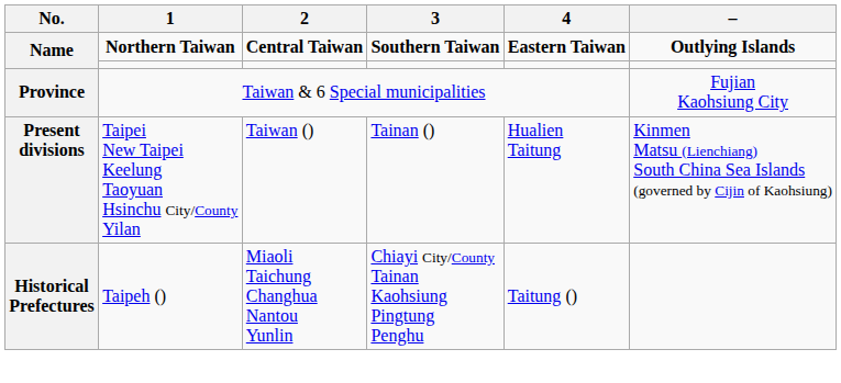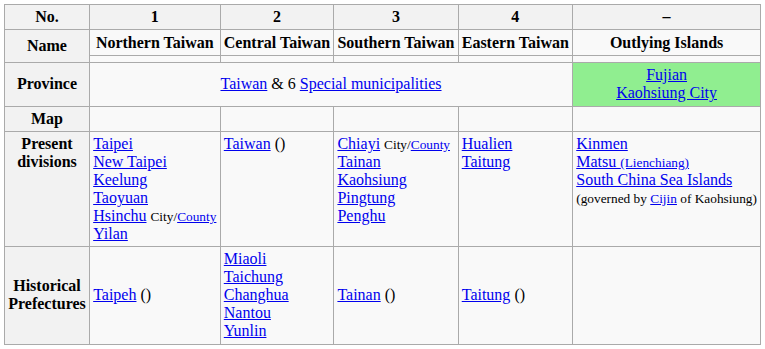Province | –: no background -> lightgreen background
+ row: Map
Present divisions | 3: Tainan () -> Chiayi City/County Tainan Kaohsiung Pingtung Penghu
Historical Prefectures | 3: Chiayi City/County Tainan Kaohsiung Pingtung Penghu -> Tainan ()
